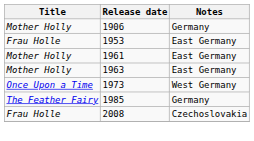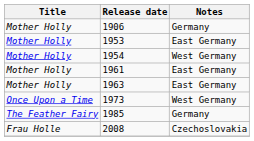1953 | Title: Frau Holle -> Mother Holly
+ row: Mother Holly | 1954 | West Germany
